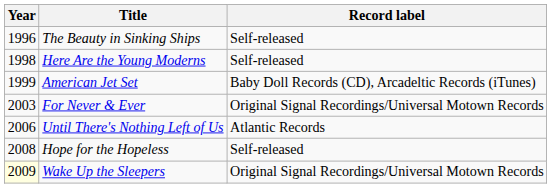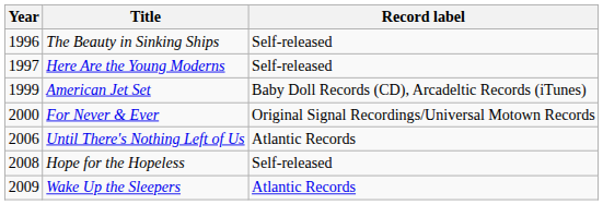Here Are the Young Moderns | Year: 1998 -> 1997
For Never & Ever | Year: 2003 -> 2000
Wake Up the Sleepers | Year: lightyellow background -> no background
Wake Up the Sleepers | Record label: Original Signal Recordings/Universal Motown Records -> Atlantic Records
